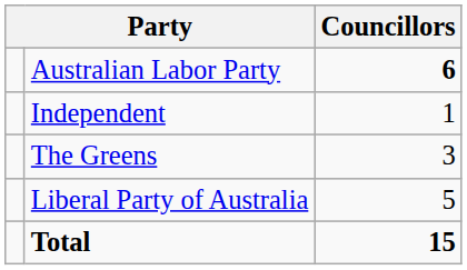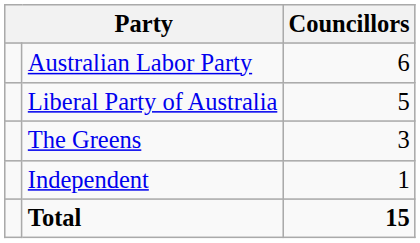Australian Labor Party | Councillors: bold -> normal
rows swapped: Liberal Party of Australia <-> Independent
